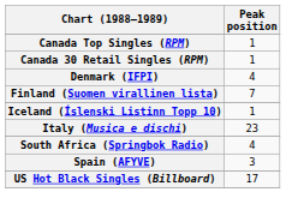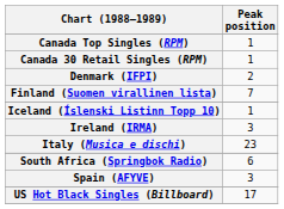Denmark (IFPI) | Peak position: 4 -> 2
+ row: Ireland (IRMA) | 3
South Africa (Springbok Radio) | Peak position: 4 -> 6
